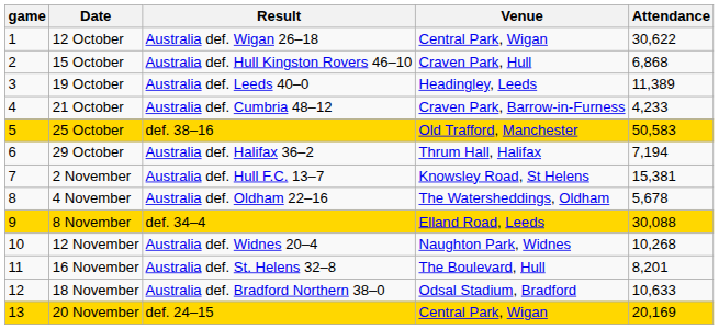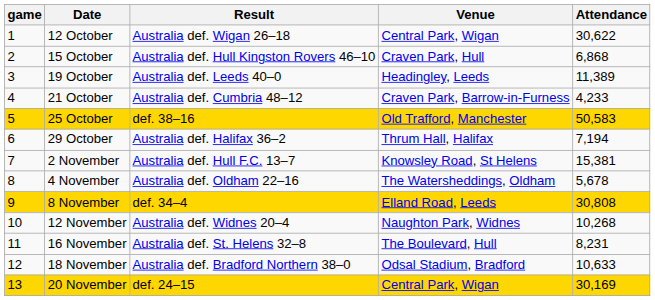8 November | Attendance: 30,088 -> 30,808
16 November | Attendance: 8,201 -> 8,231
20 November | Attendance: 20,169 -> 30,169
